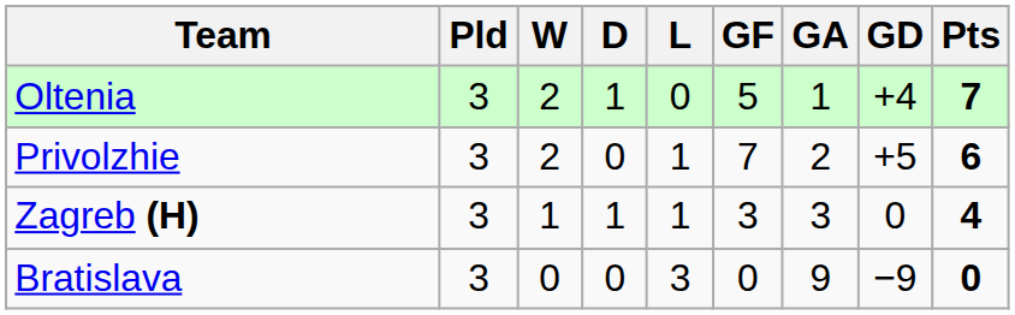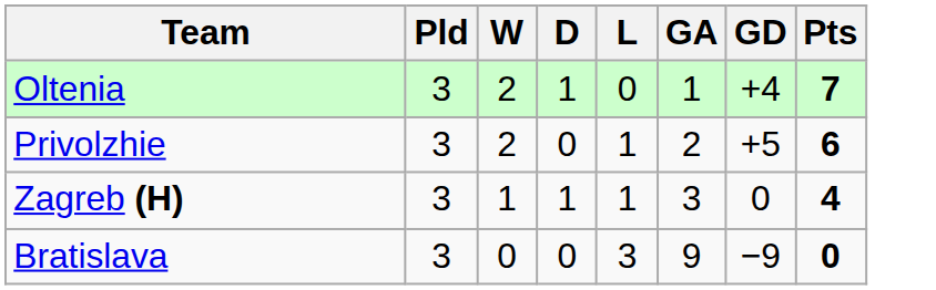- column: GF | 5 | 7 | 3 | 0
